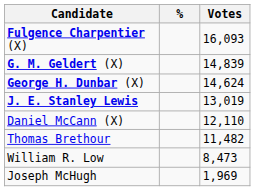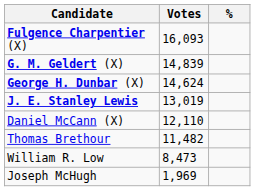columns swapped: Votes <-> %
